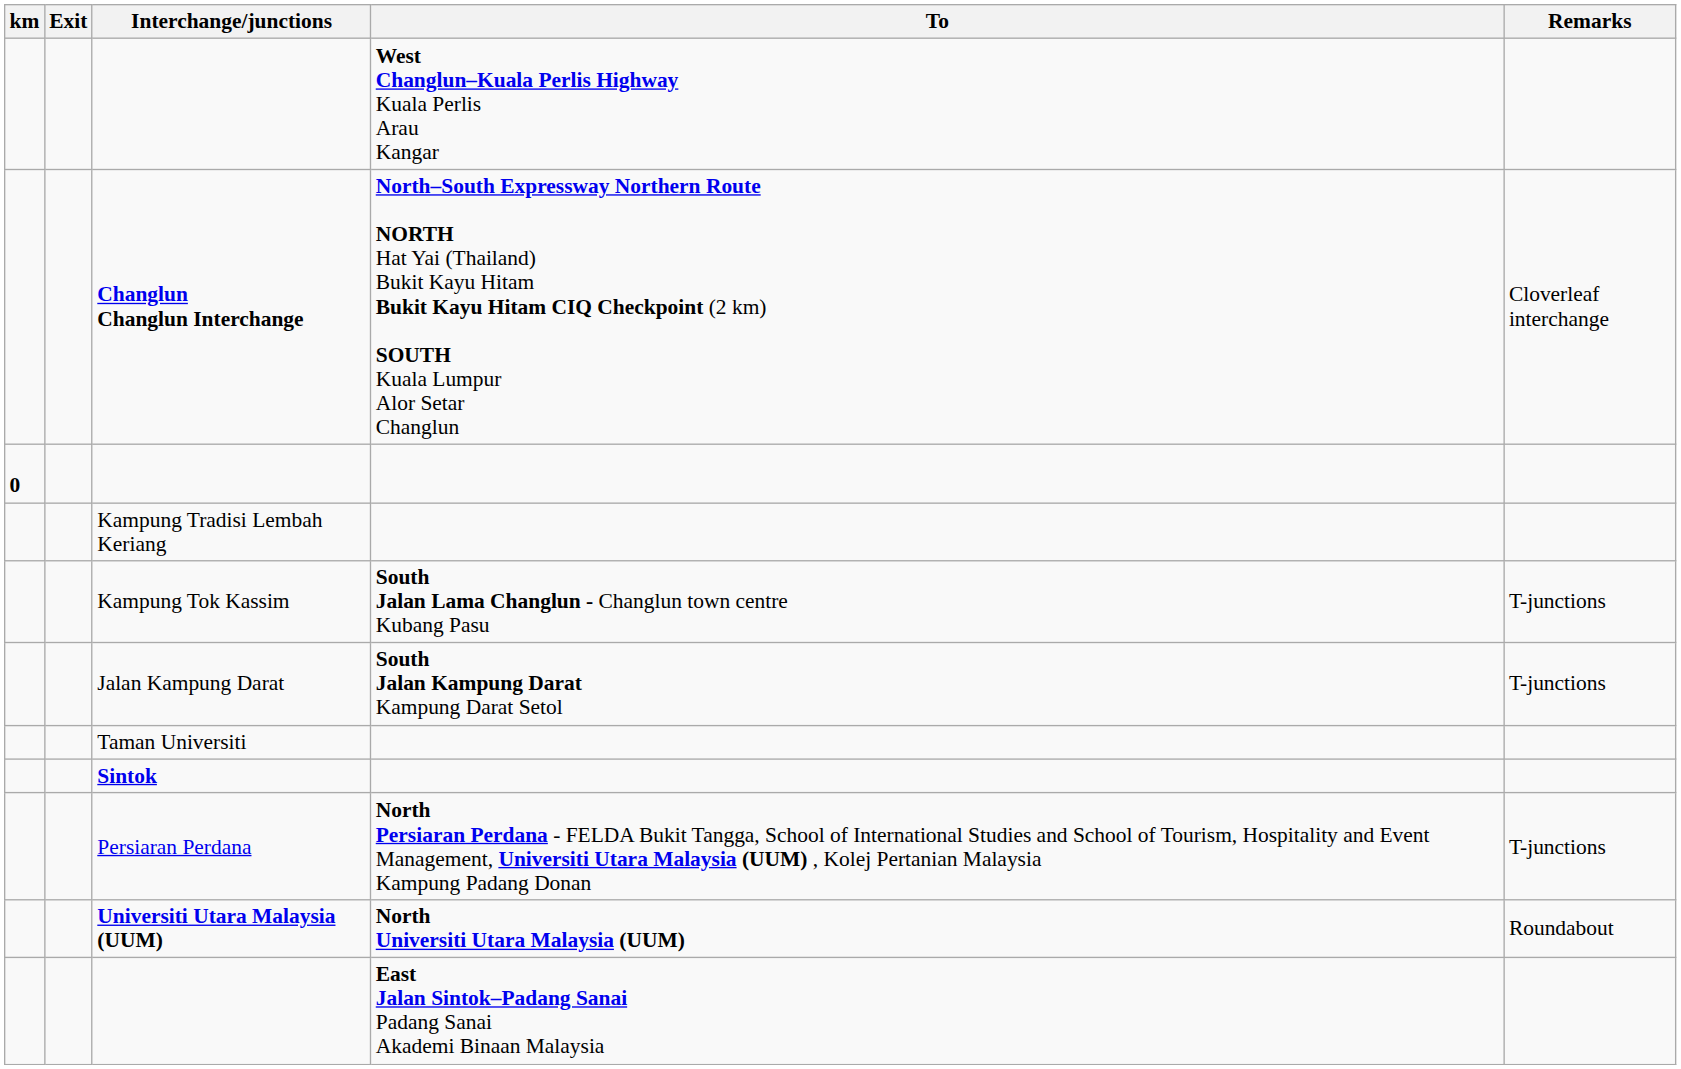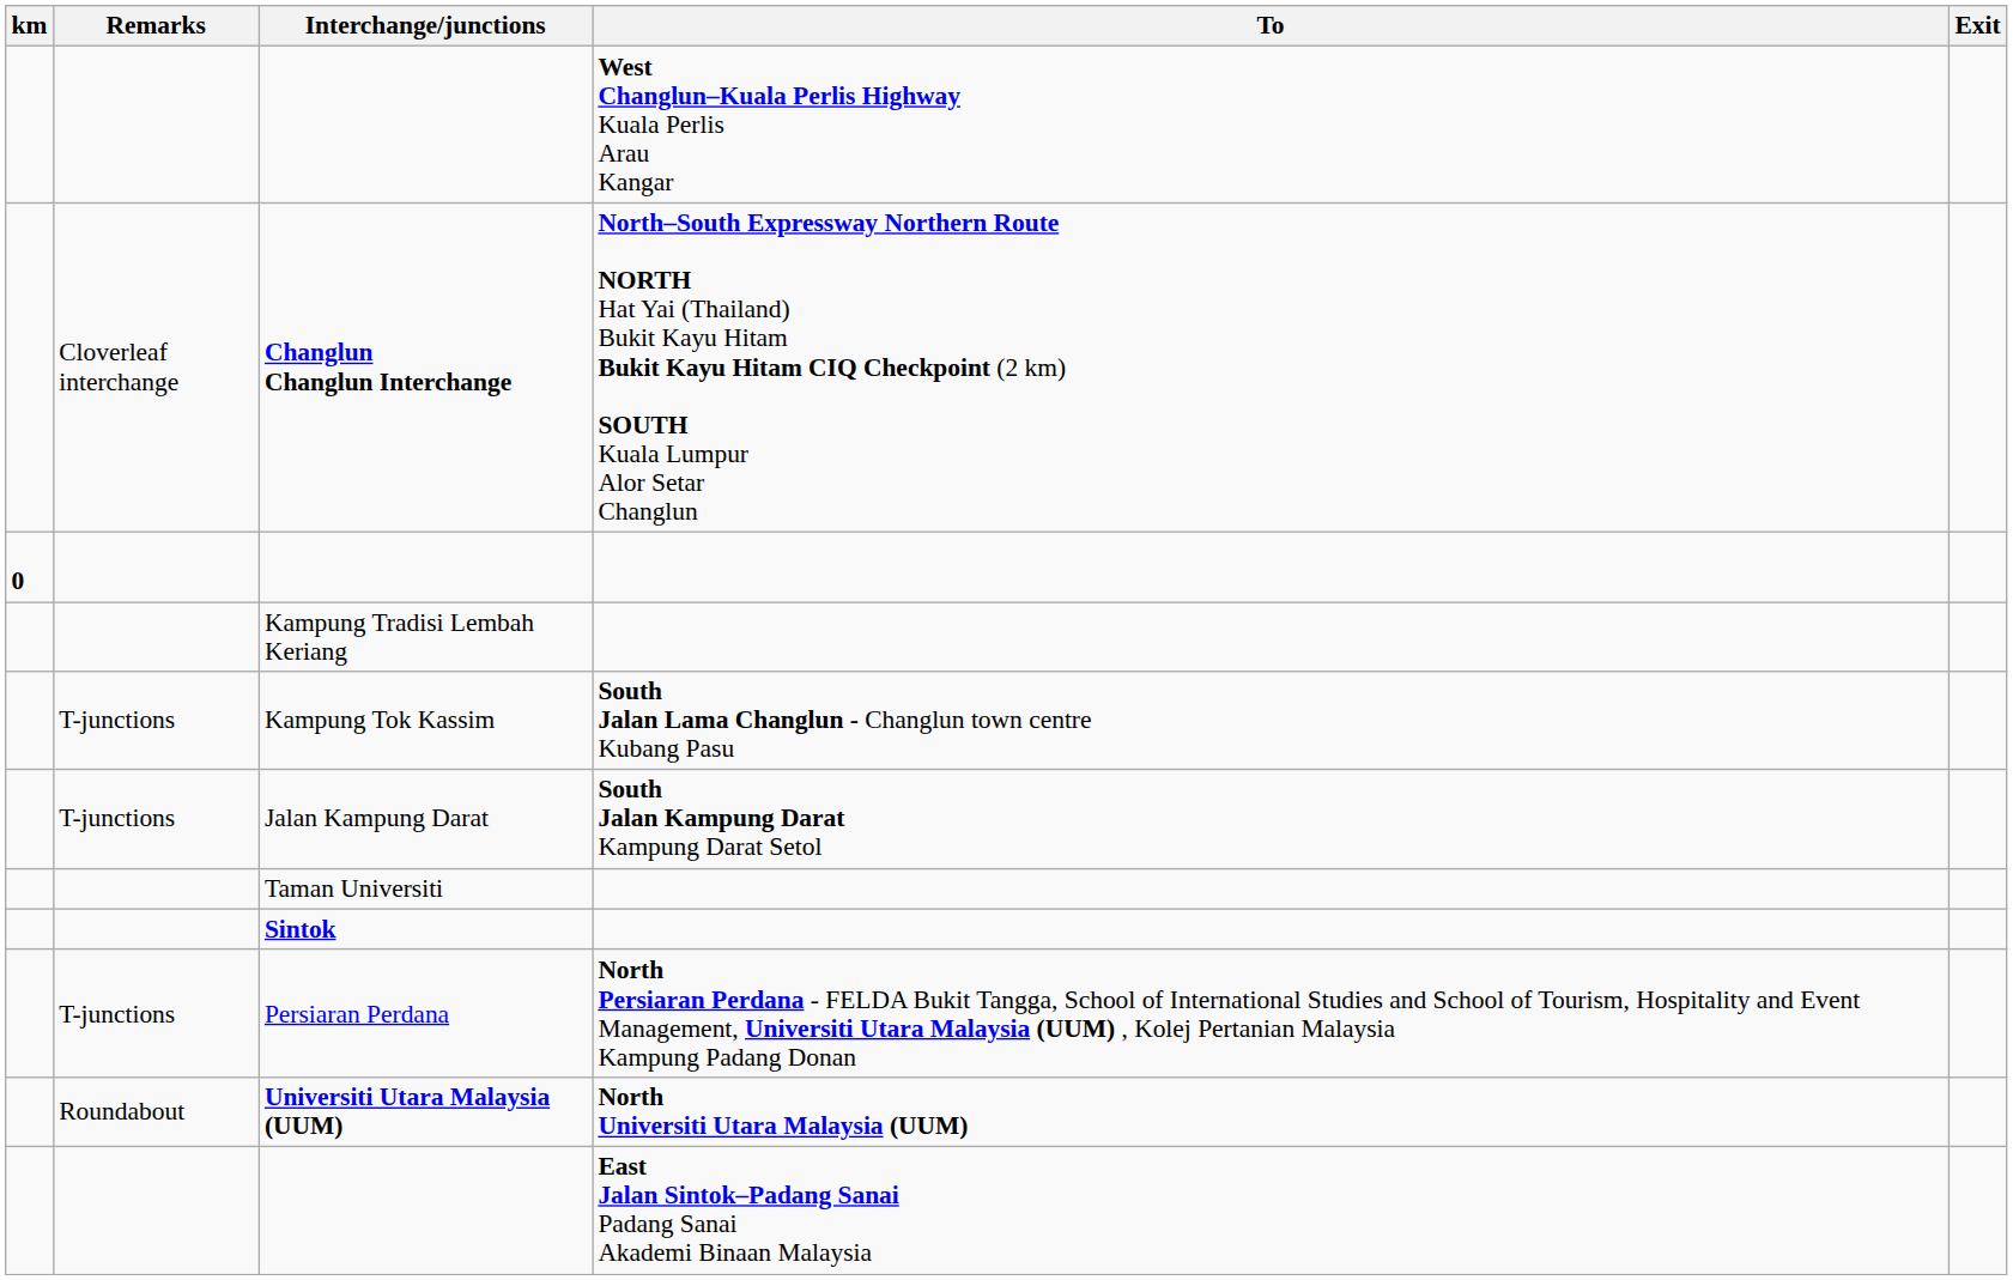columns swapped: Exit <-> Remarks
